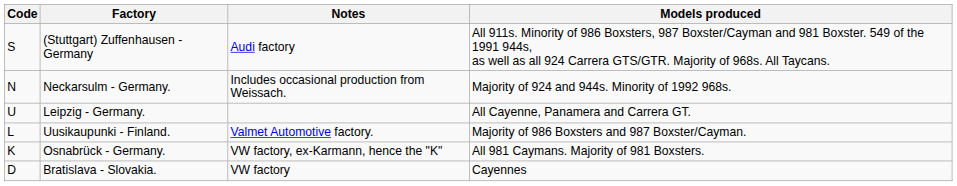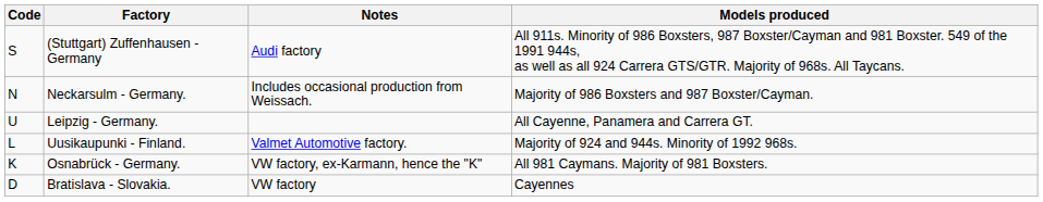Neckarsulm - Germany. | Models produced: Majority of 924 and 944s. Minority of 1992 968s. -> Majority of 986 Boxsters and 987 Boxster/Cayman.
Uusikaupunki - Finland. | Models produced: Majority of 986 Boxsters and 987 Boxster/Cayman. -> Majority of 924 and 944s. Minority of 1992 968s.
